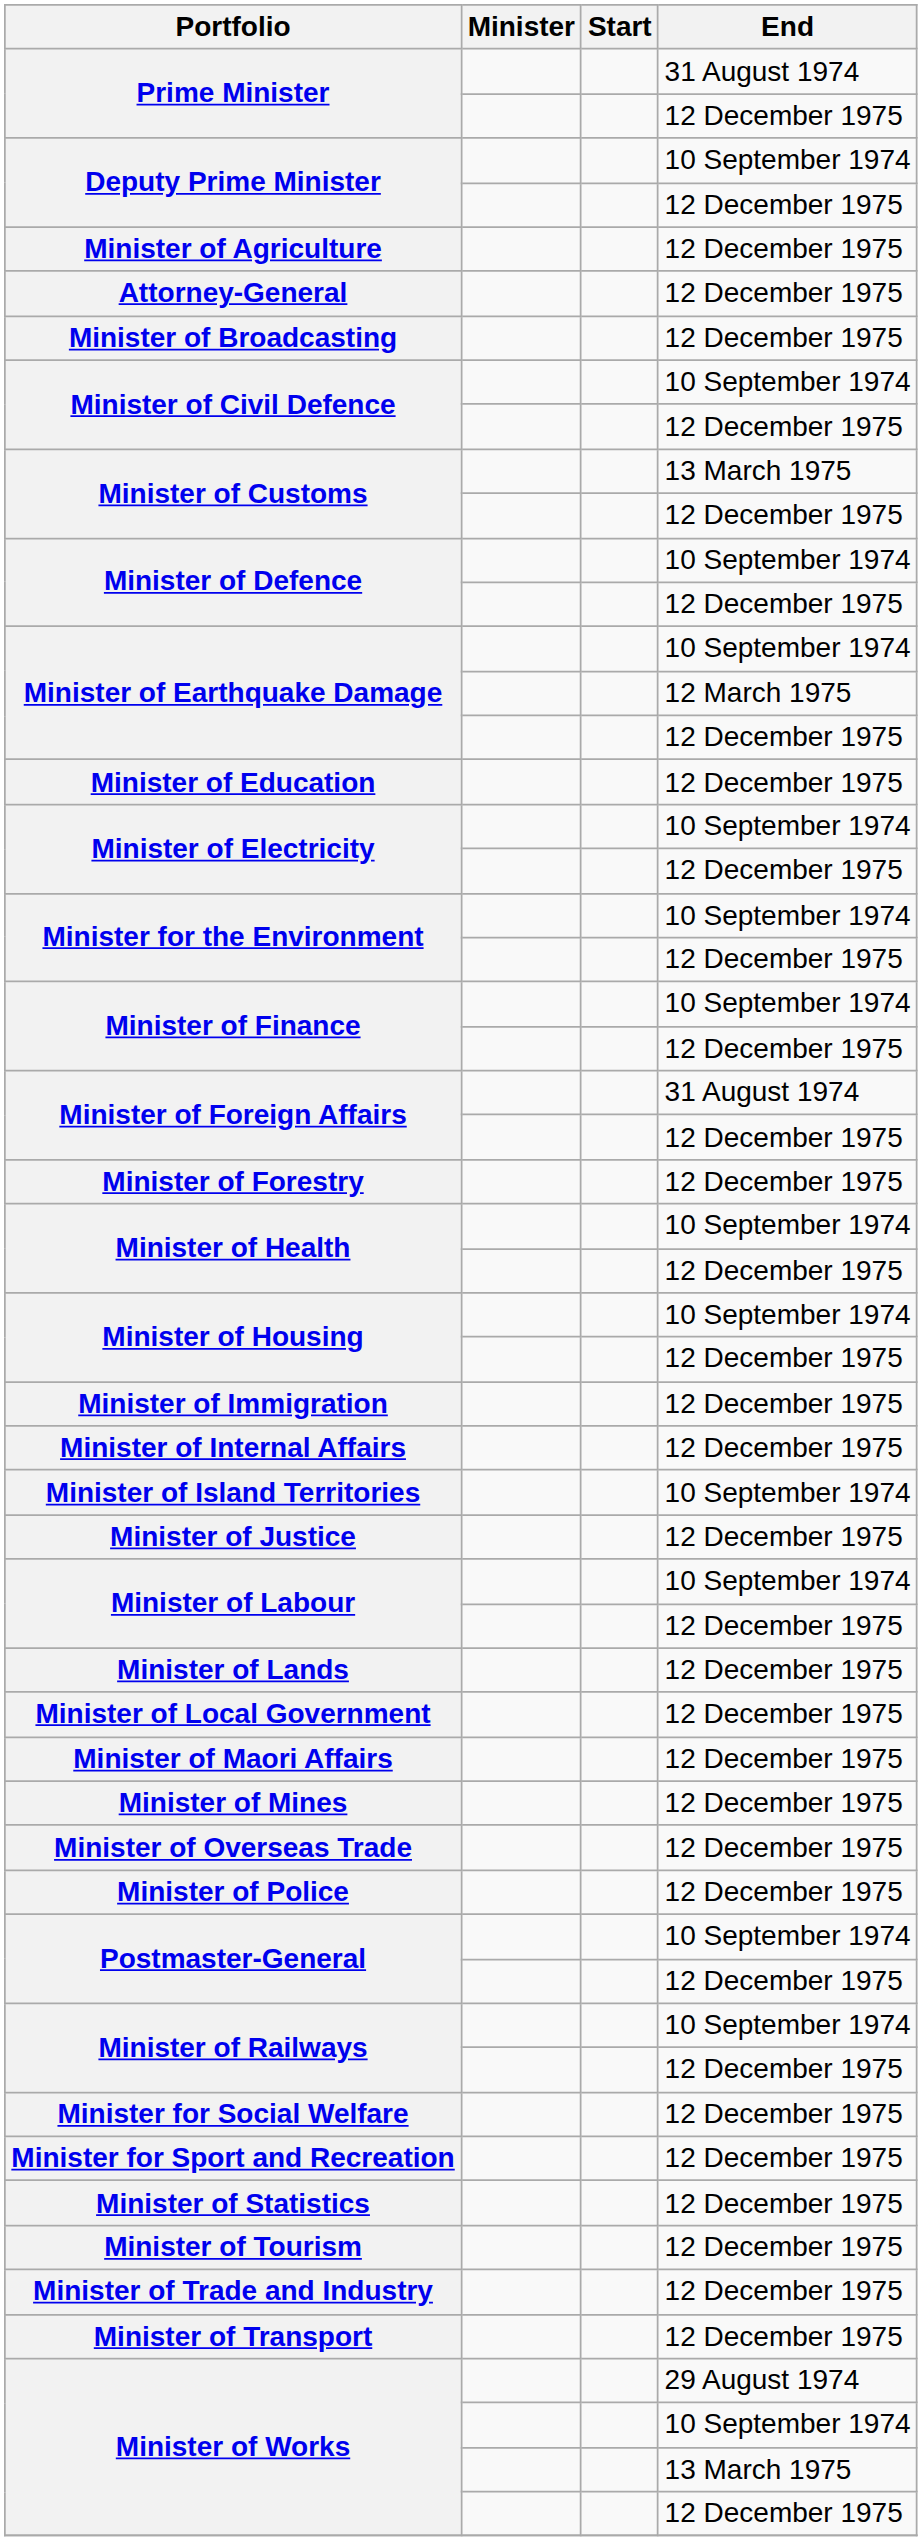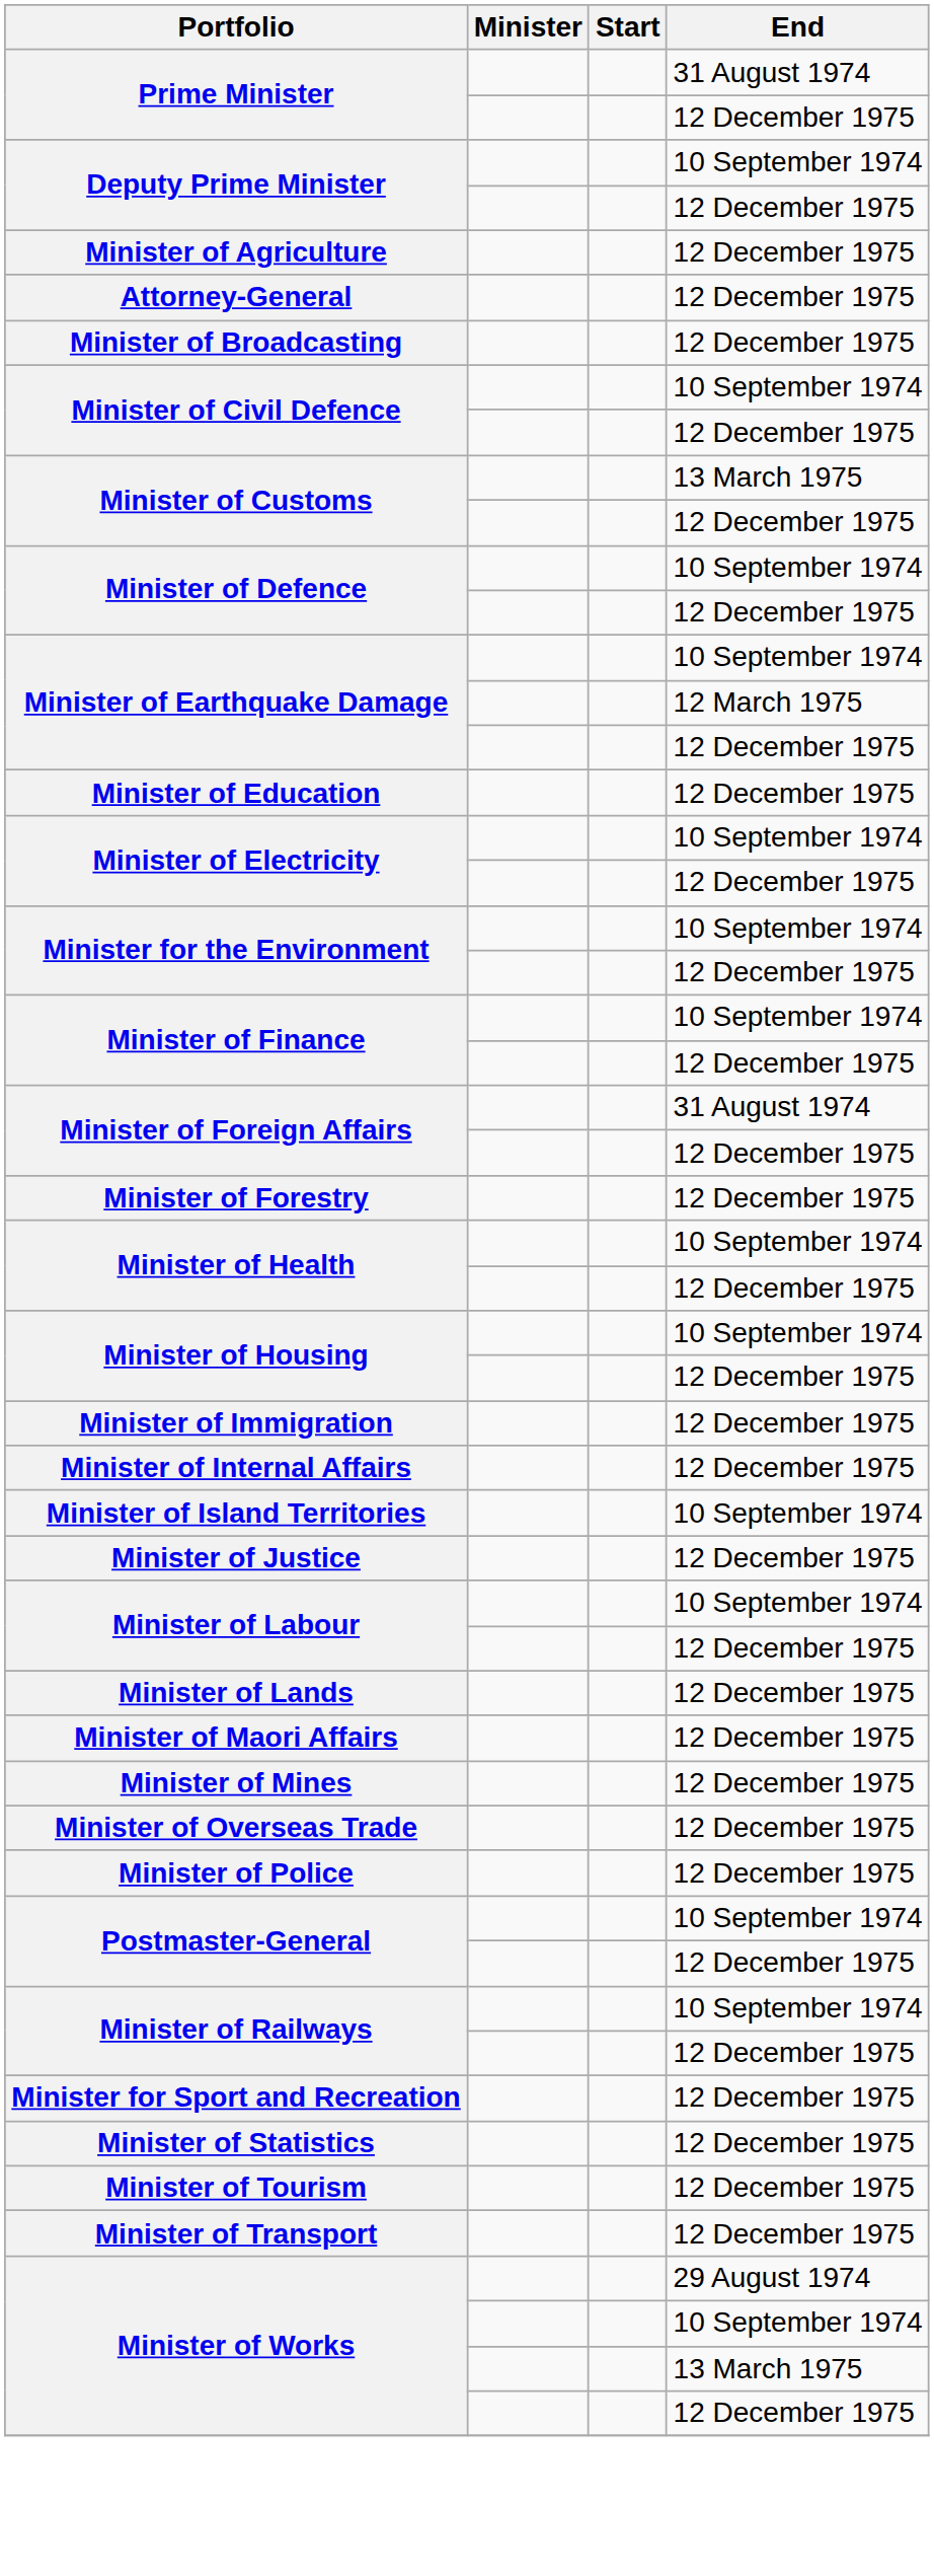- row: Minister of Local Government | 12 December 1975
- row: Minister for Social Welfare | 12 December 1975
- row: Minister of Trade and Industry | 12 December 1975
